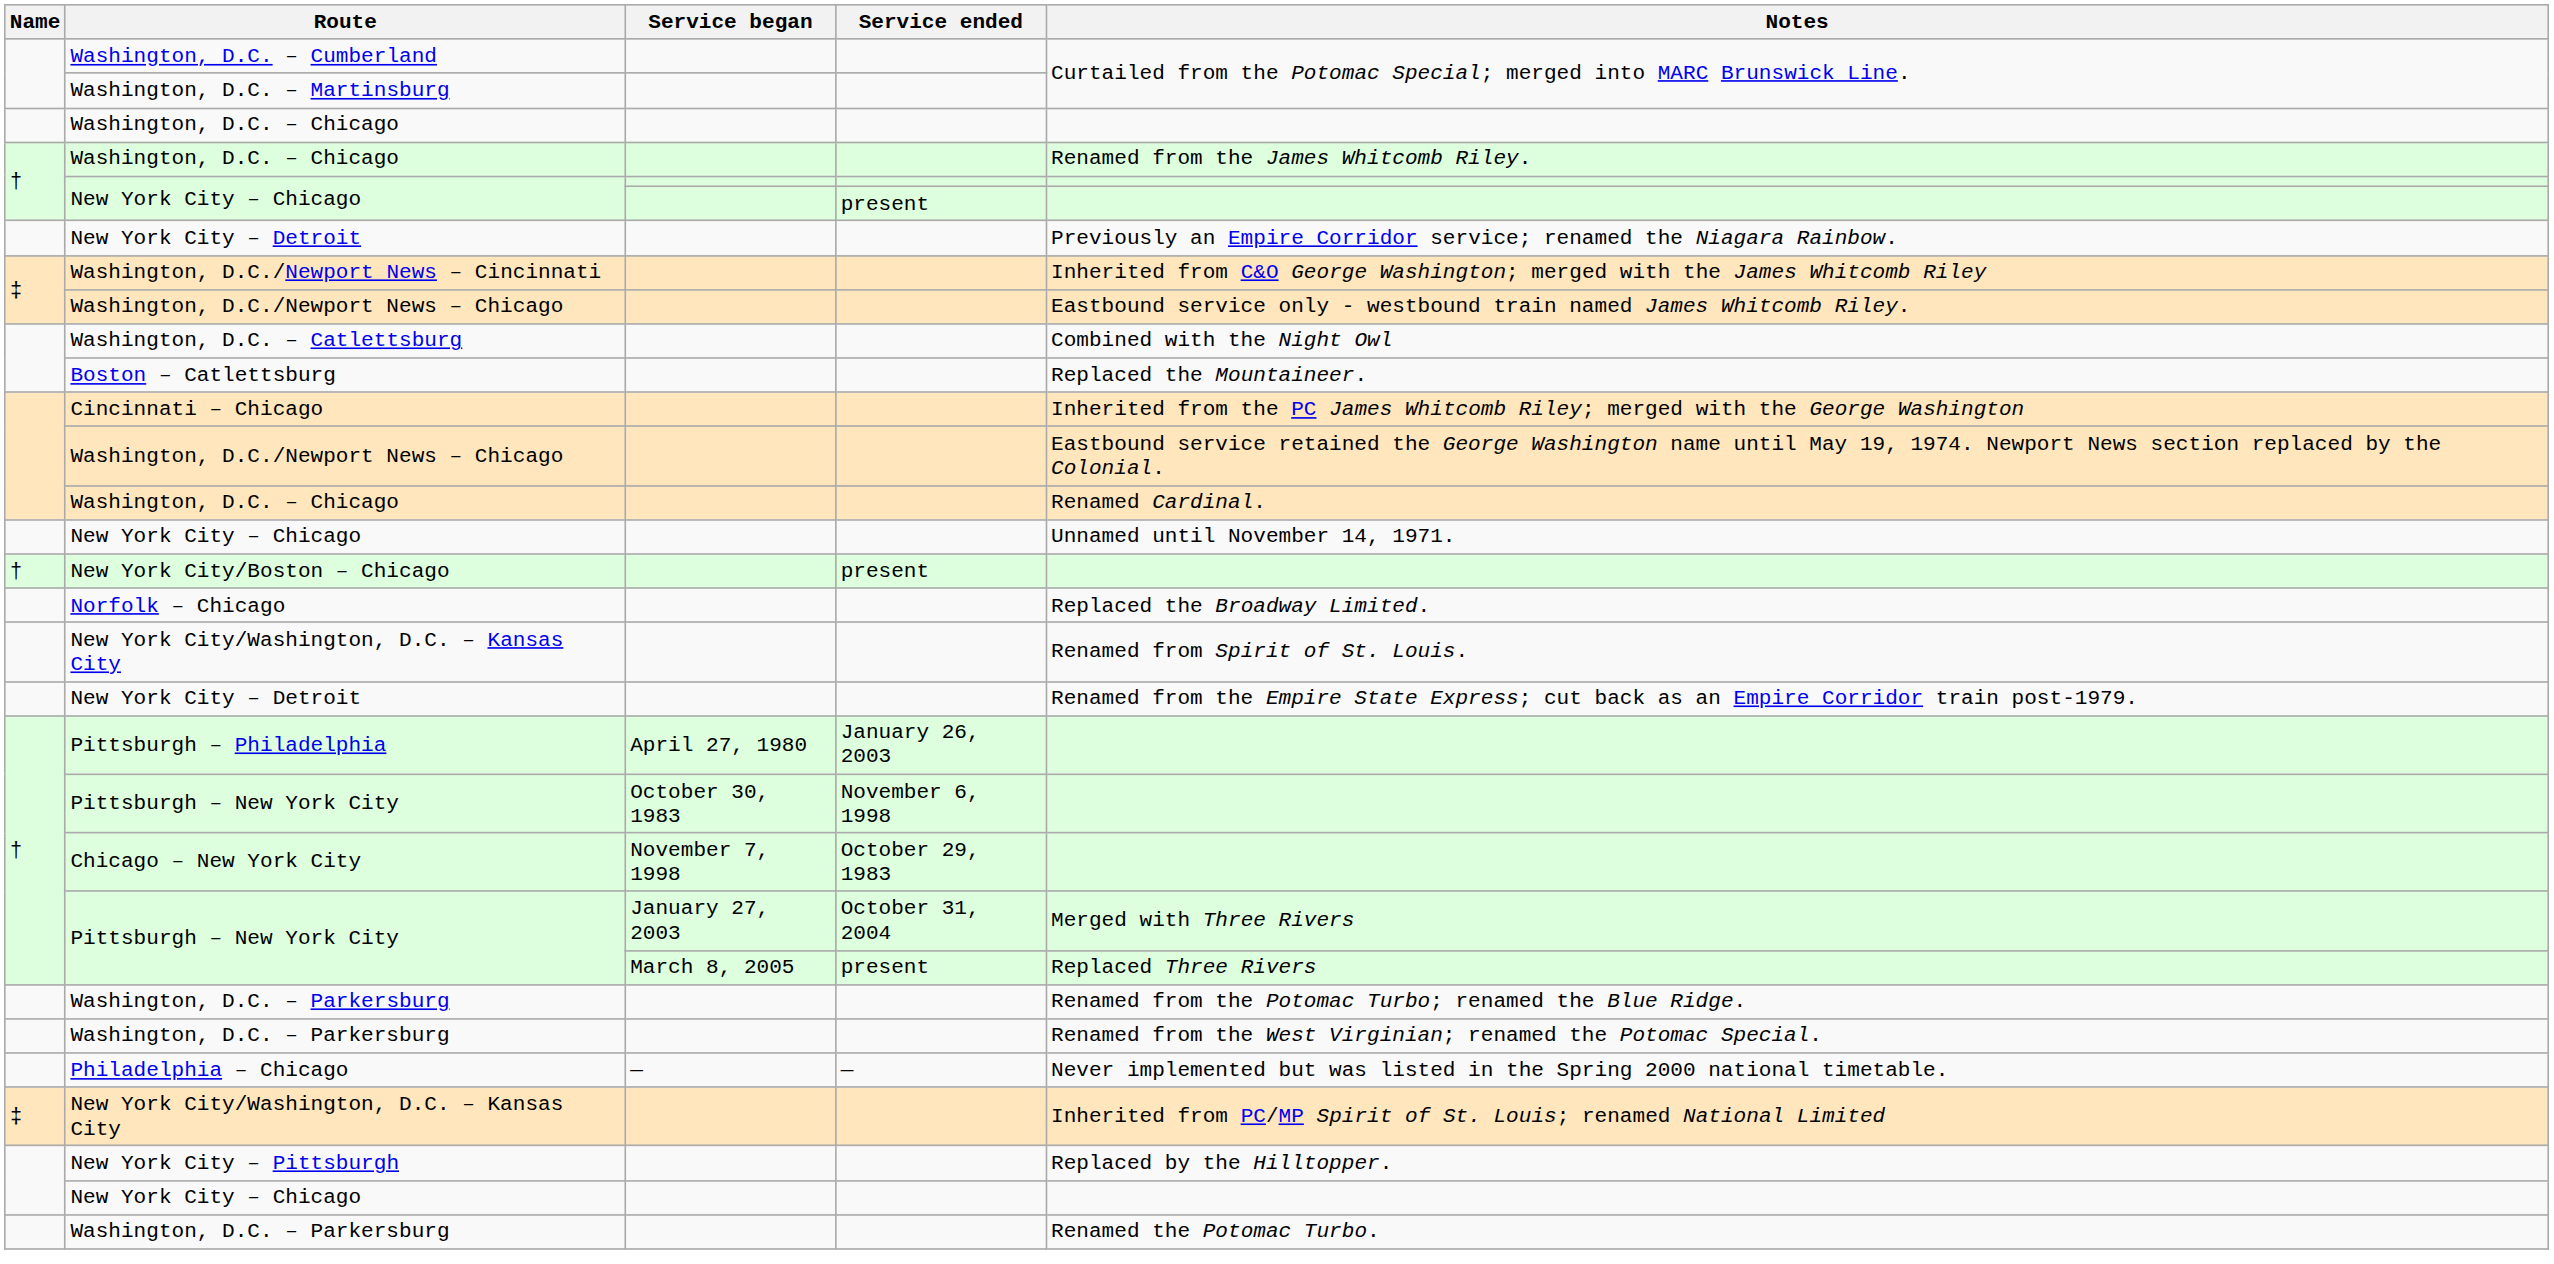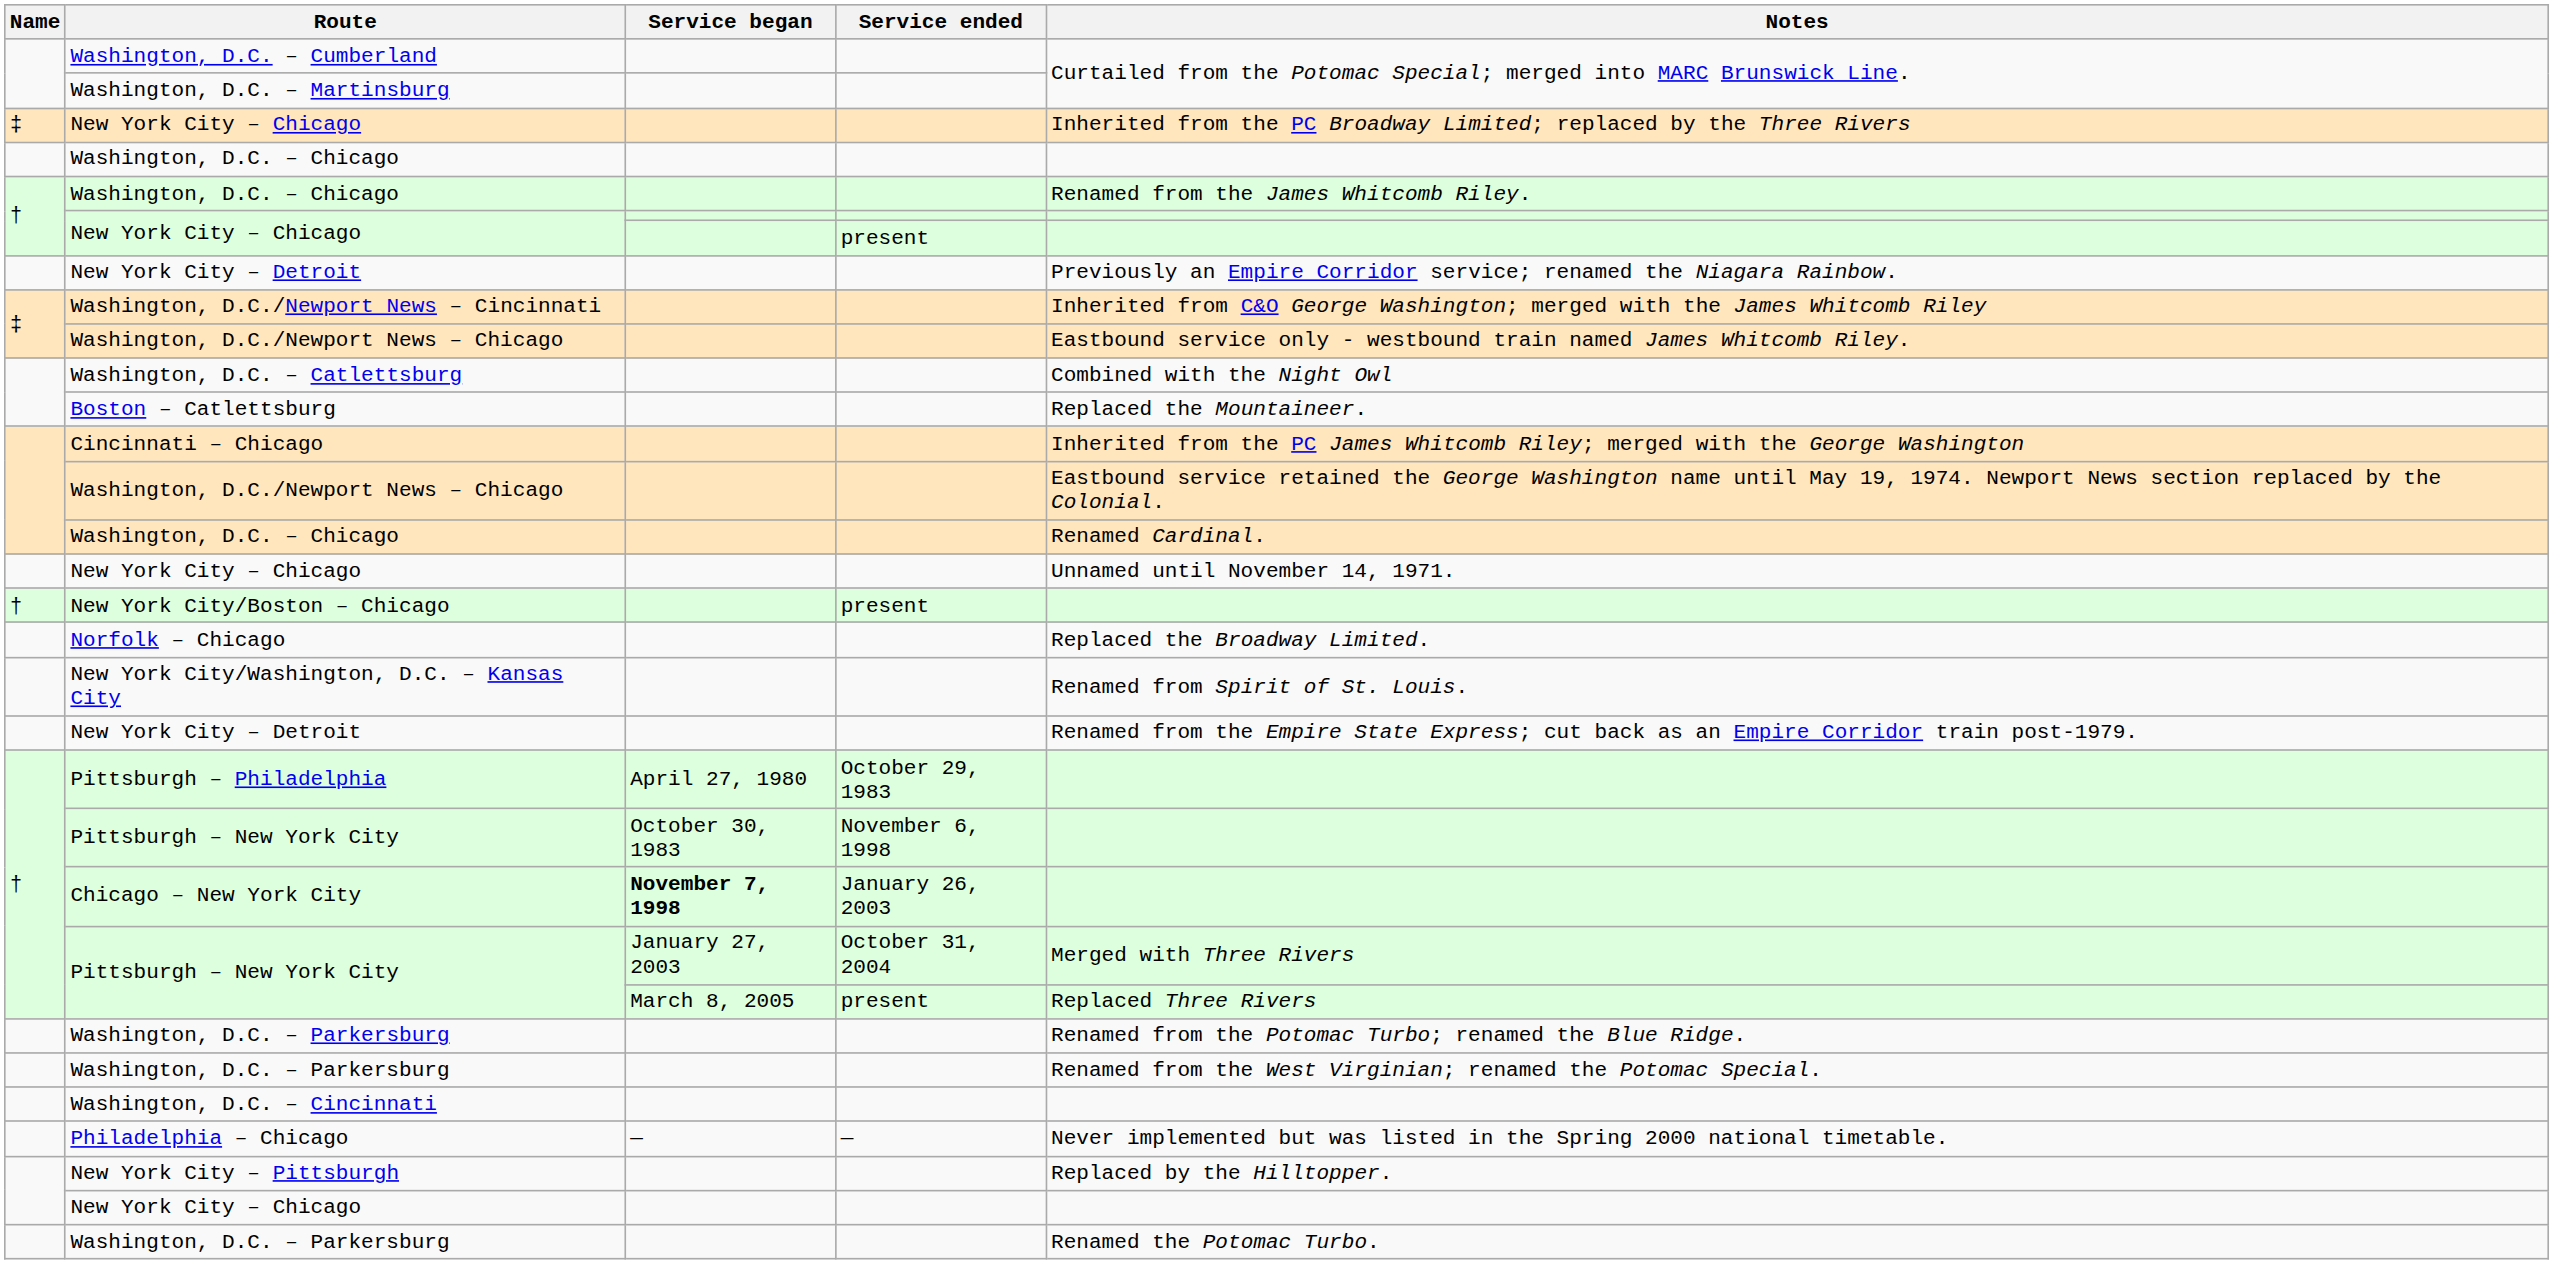+ row: ‡ | New York City – Chicago | Inherited from the PC Broadway Limited; replaced by the Three Rivers
Pittsburgh – Philadelphia | Service ended: January 26, 2003 -> October 29, 1983
Chicago – New York City | Service began: normal -> bold
Chicago – New York City | Service ended: October 29, 1983 -> January 26, 2003
+ row: Washington, D.C. – Cincinnati
- row: ‡ | New York City/Washington, D.C. – Kansas City | Inherited from PC/MP Spirit of St. Louis; renamed National Limited
